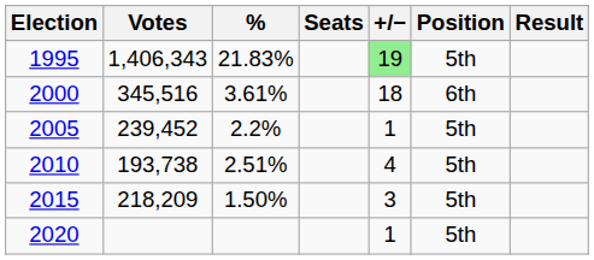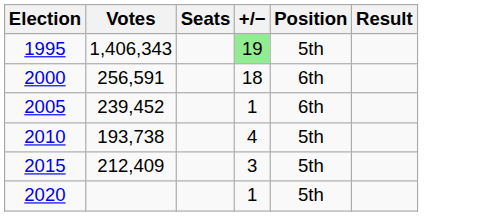- column: % | 21.83% | 3.61% | 2.2% | 2.51% | 1.50%
2000 | Votes: 345,516 -> 256,591
2005 | Position: 5th -> 6th
2015 | Votes: 218,209 -> 212,409
